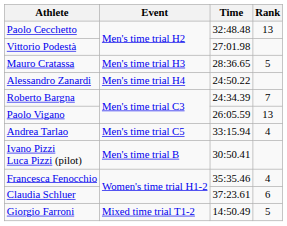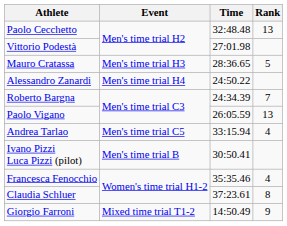Claudia Schluer | Rank: 6 -> 8
Giorgio Farroni | Rank: 5 -> 9
